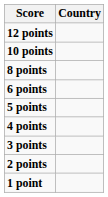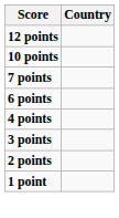- row: 8 points
+ row: 7 points
- row: 5 points
